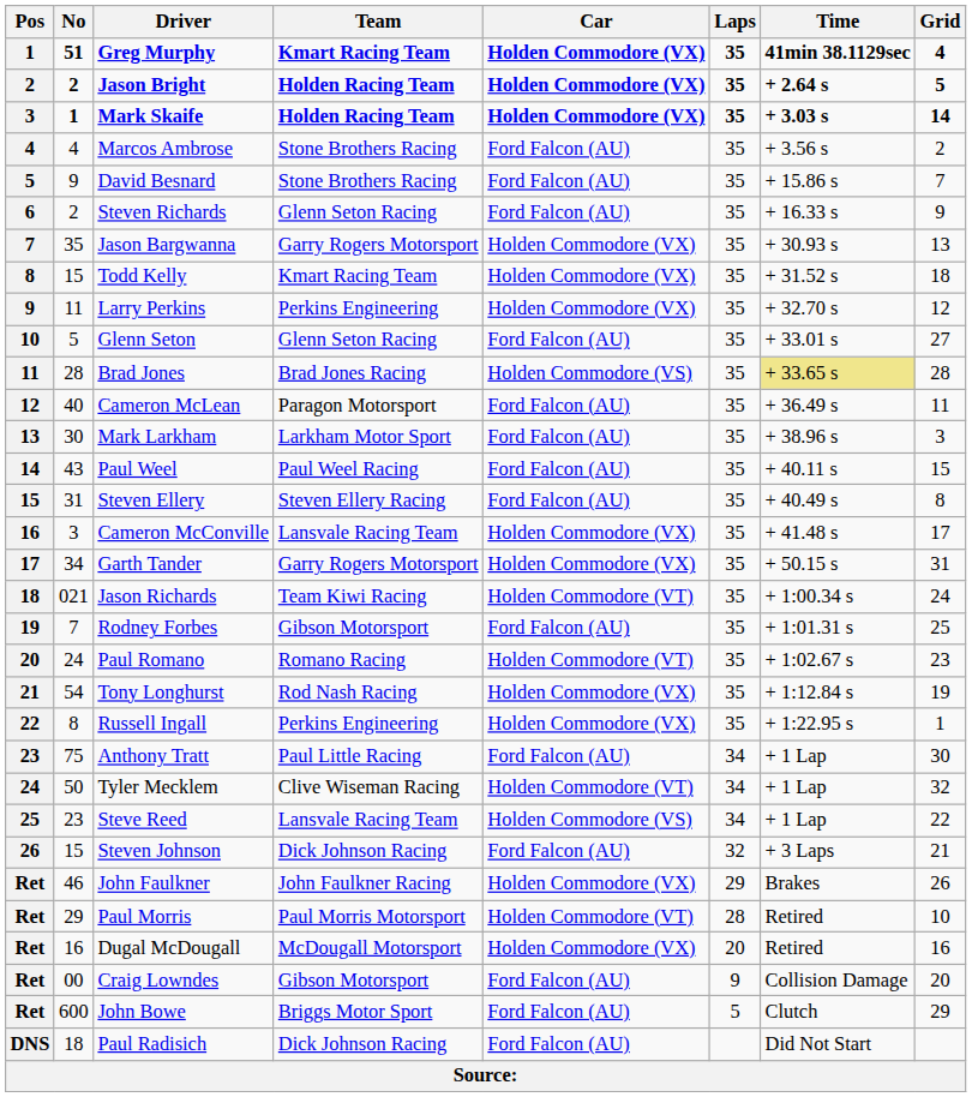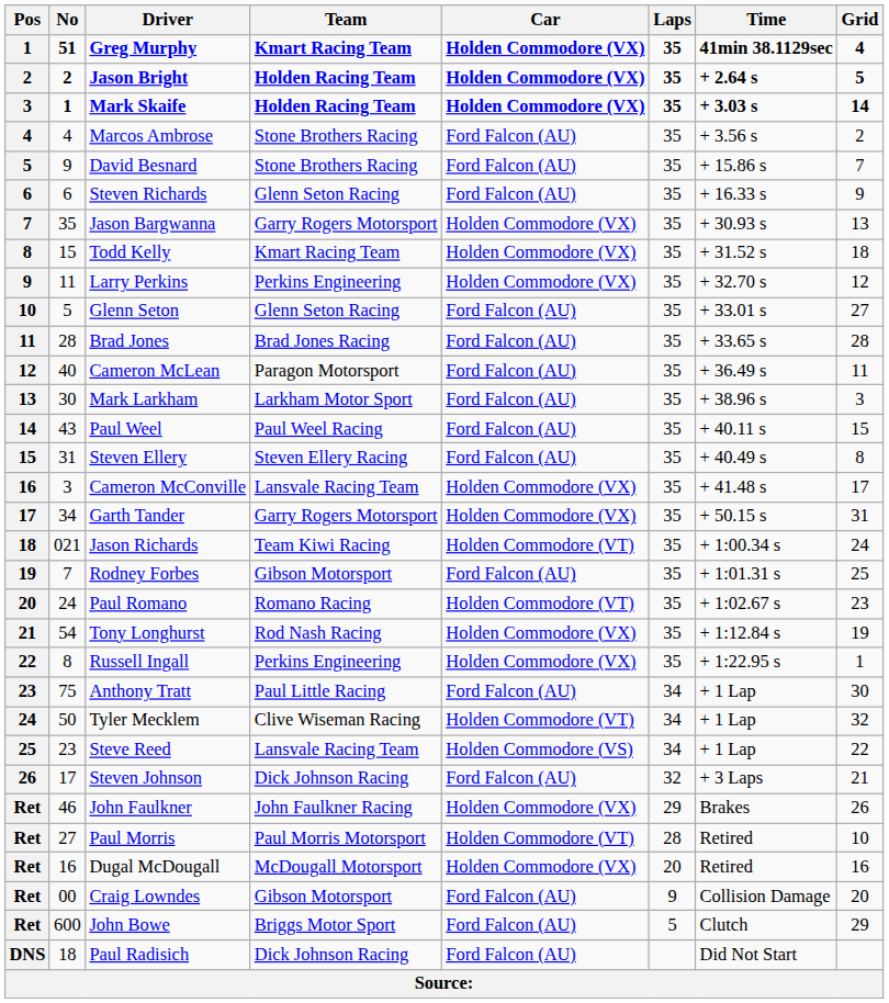Steven Richards | No: 2 -> 6
Brad Jones | Car: Holden Commodore (VS) -> Ford Falcon (AU)
Brad Jones | Time: khaki background -> no background
Steven Johnson | No: 15 -> 17
Paul Morris | No: 29 -> 27
